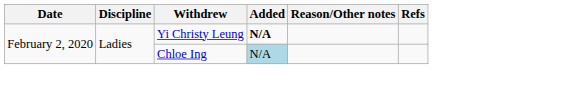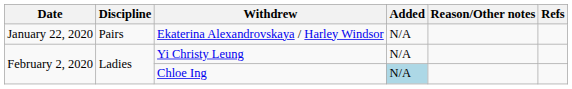+ row: January 22, 2020 | Pairs | Ekaterina Alexandrovskaya / Harley Windsor | N/A
Yi Christy Leung | Added: bold -> normal
